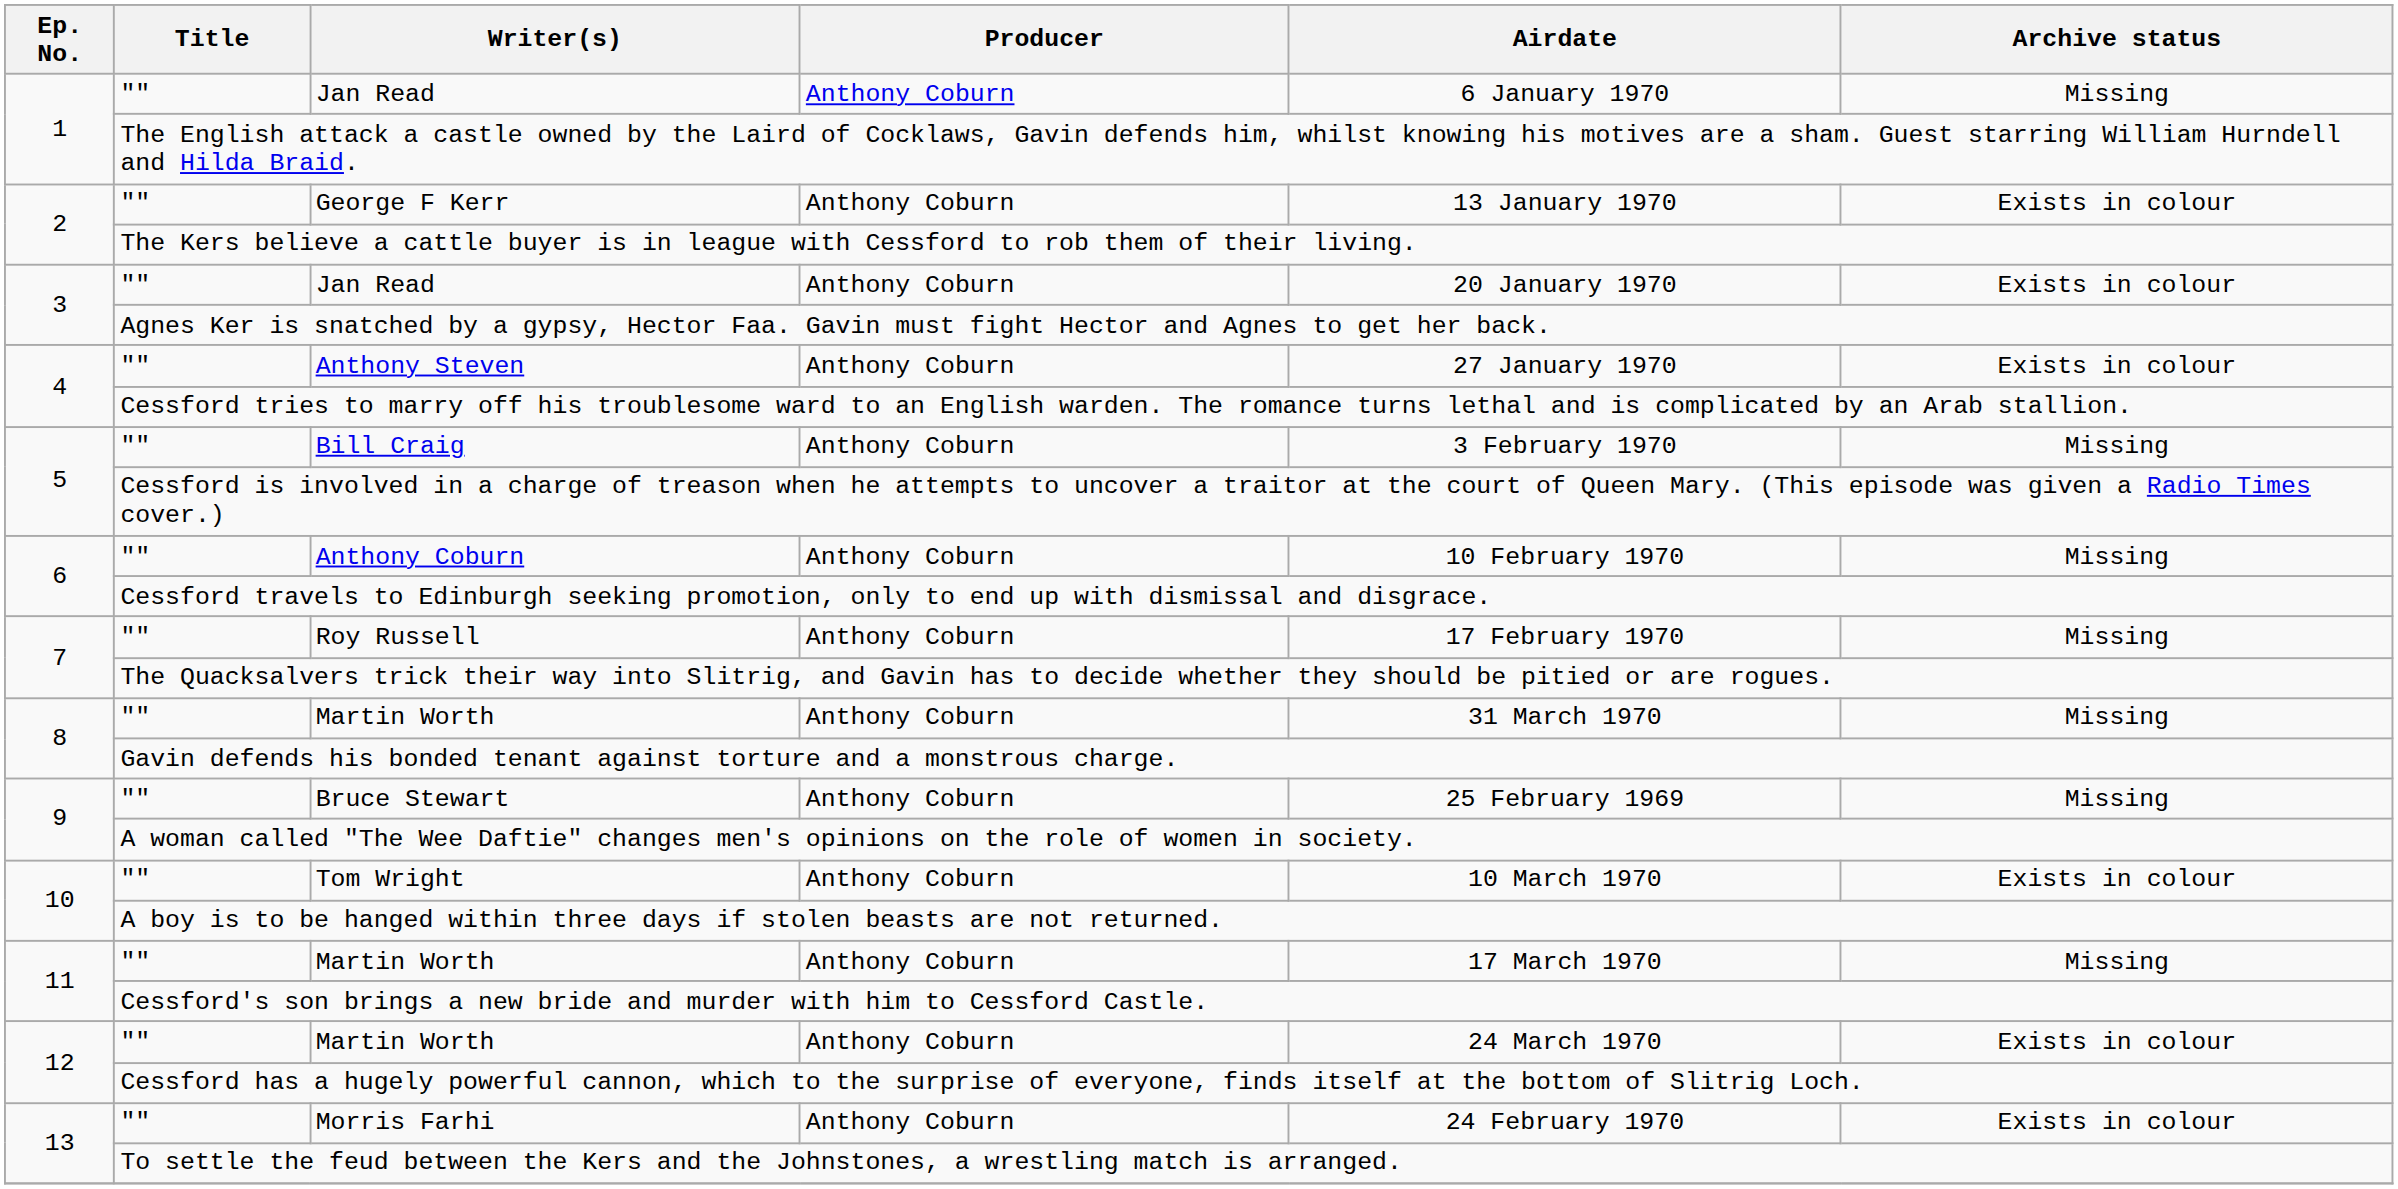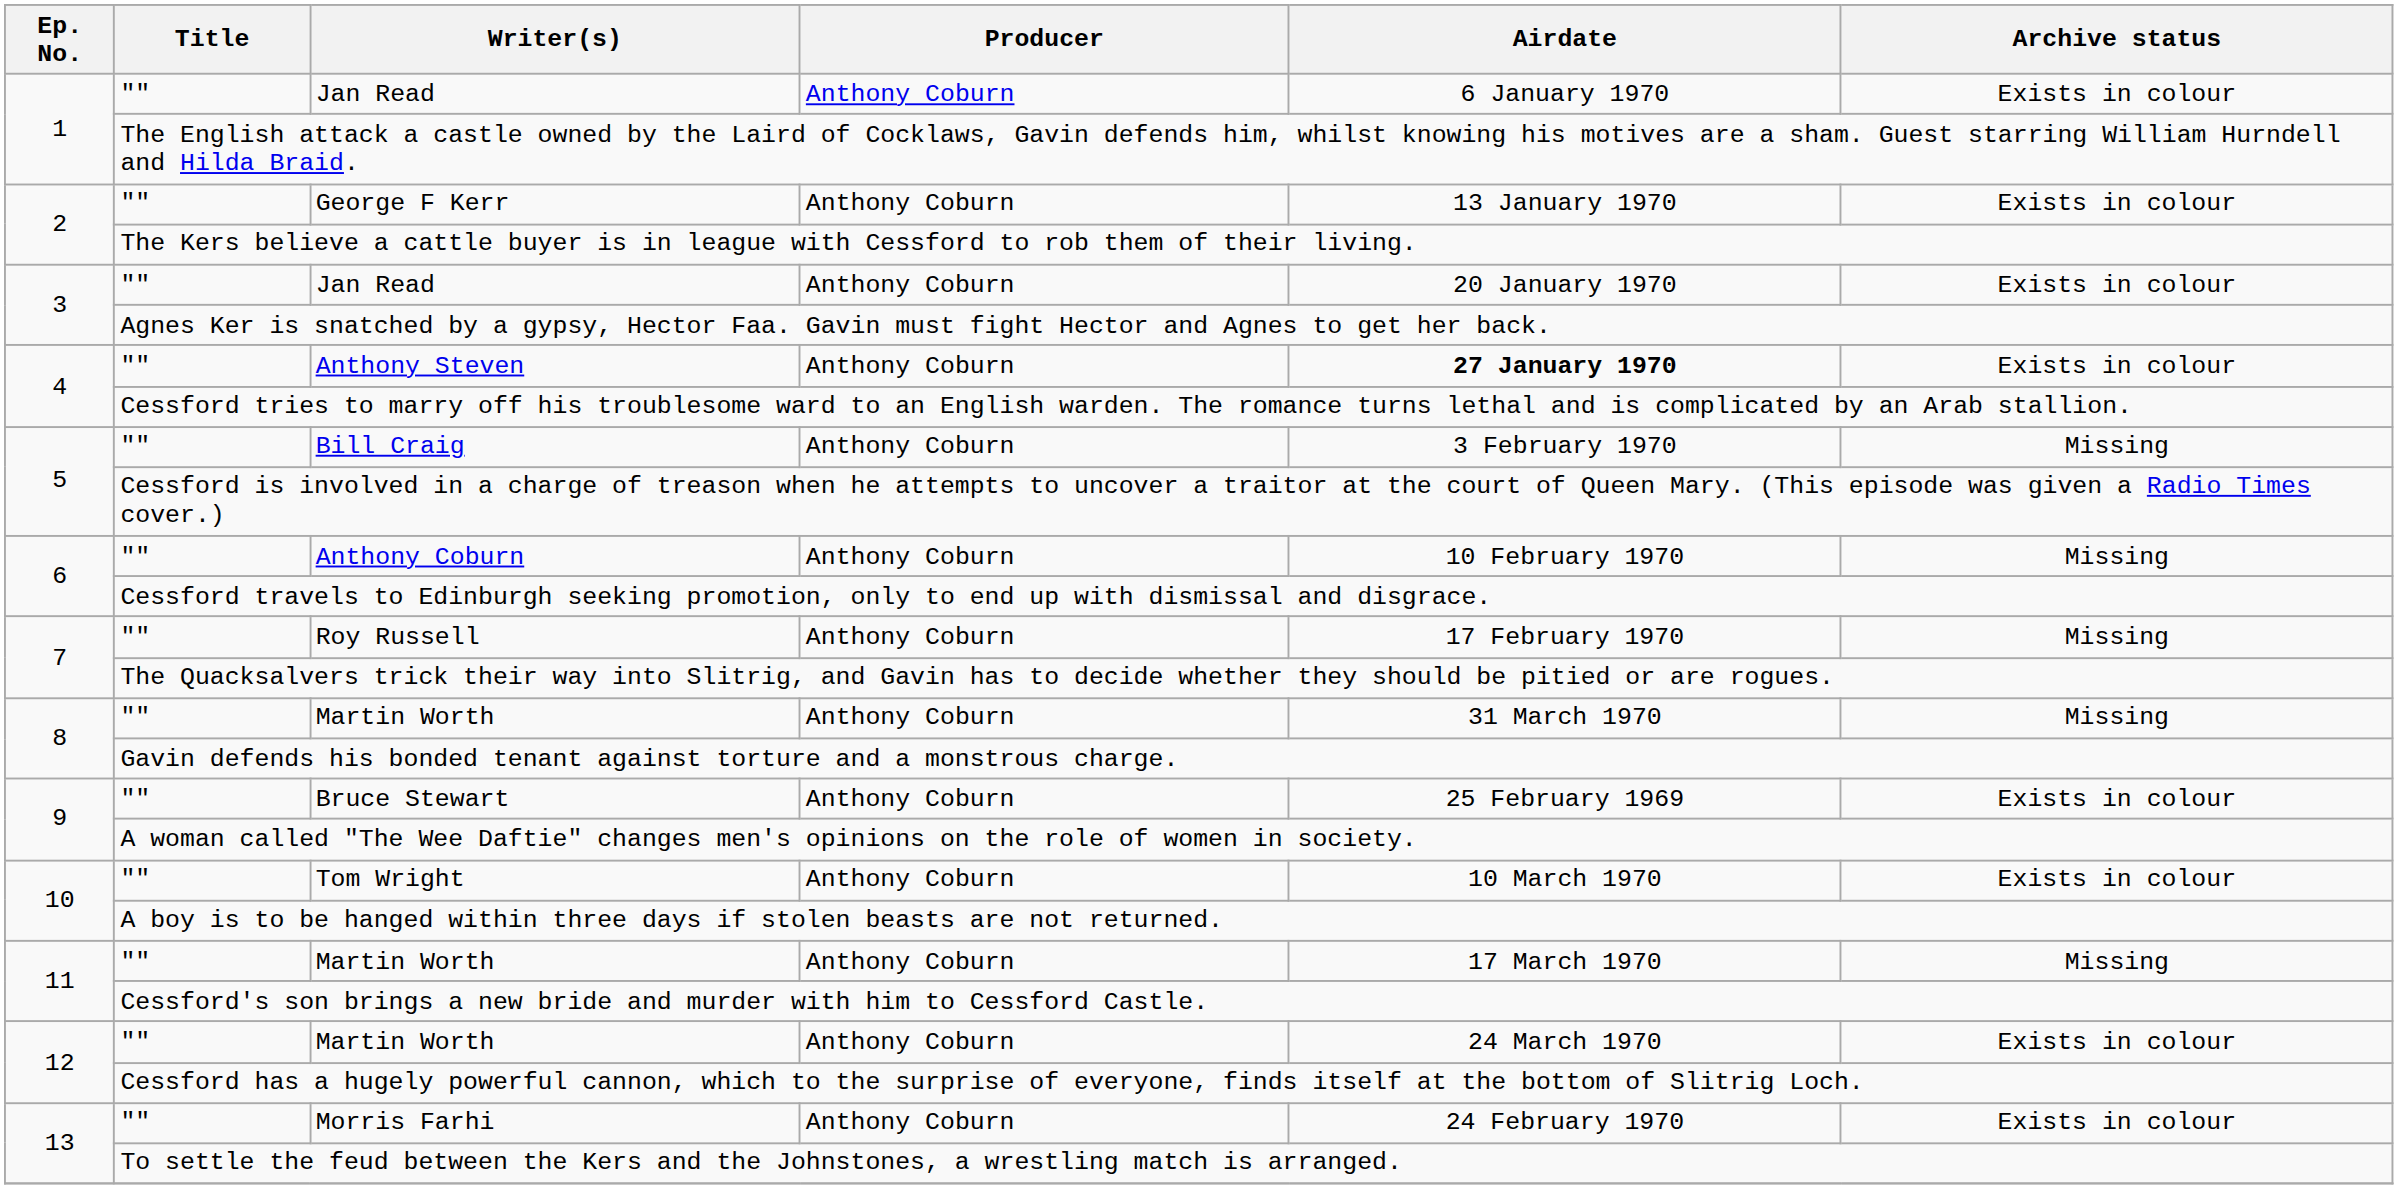1 / Jan Read | Archive status: Missing -> Exists in colour
Anthony Steven | Airdate: normal -> bold
Bruce Stewart | Archive status: Missing -> Exists in colour
